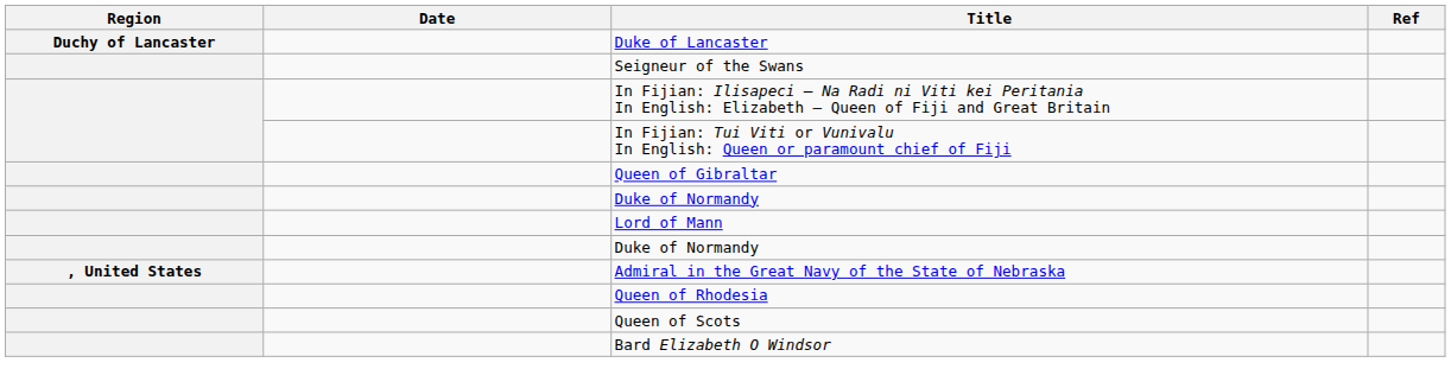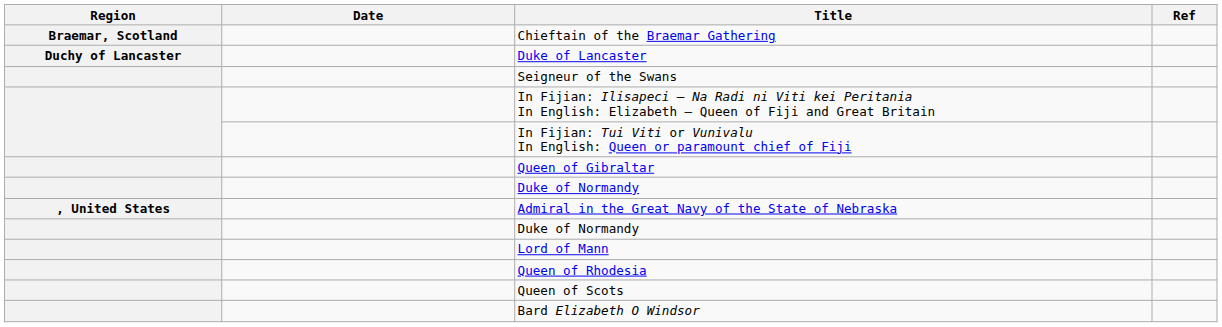+ row: Braemar, Scotland | Chieftain of the Braemar Gathering
rows swapped: Lord of Mann <-> Admiral in the Great Navy of the State of Nebraska
